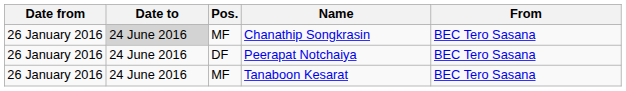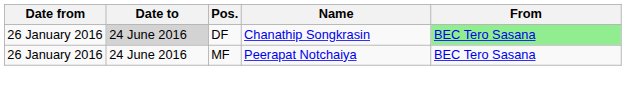Chanathip Songkrasin | Pos.: MF -> DF
Chanathip Songkrasin | From: no background -> lightgreen background
Peerapat Notchaiya | Pos.: DF -> MF
- row: 26 January 2016 | 24 June 2016 | MF | Tanaboon Kesarat | BEC Tero Sasana
